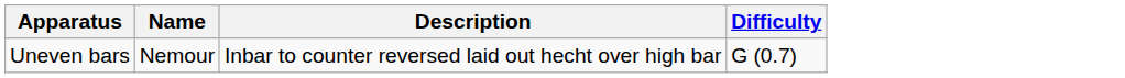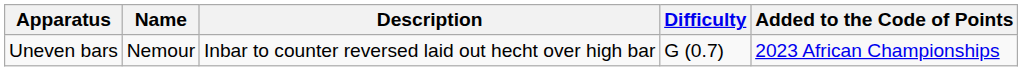+ column: Added to the Code of Points | 2023 African Championships
